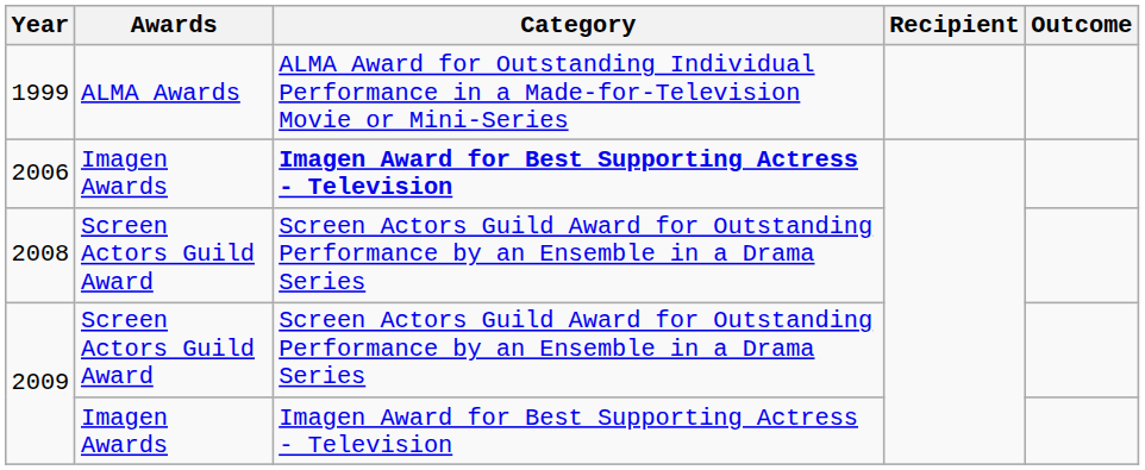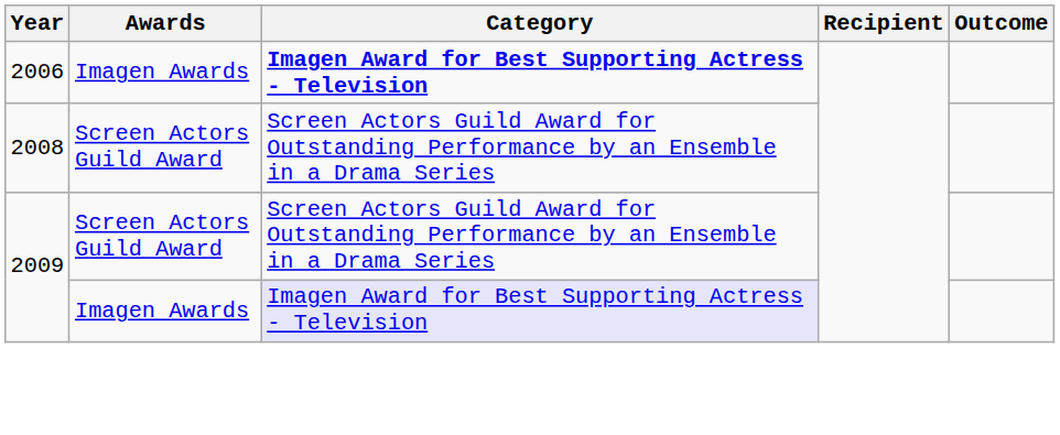- row: 1999 | ALMA Awards | ALMA Award for Outstanding Individual Performance in a Made-for-Television Movie or Mini-Series
2009 / Imagen Awards | Category: no background -> lavender background
